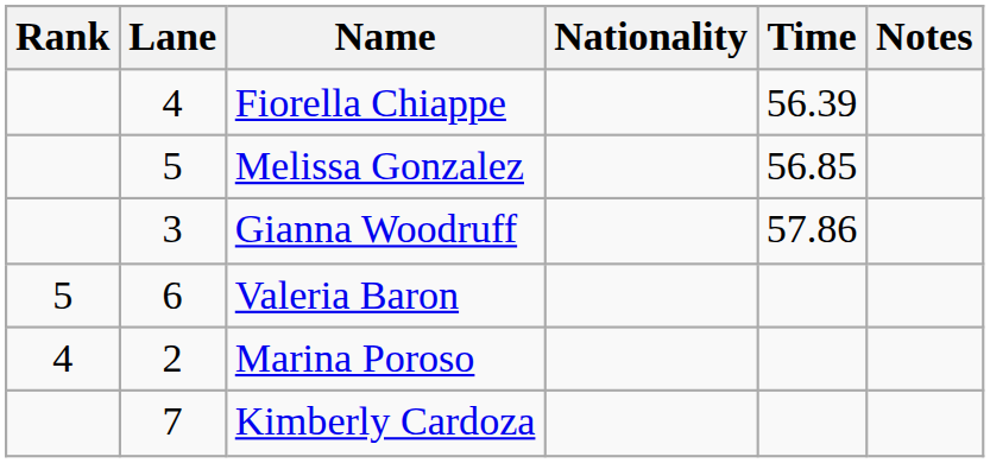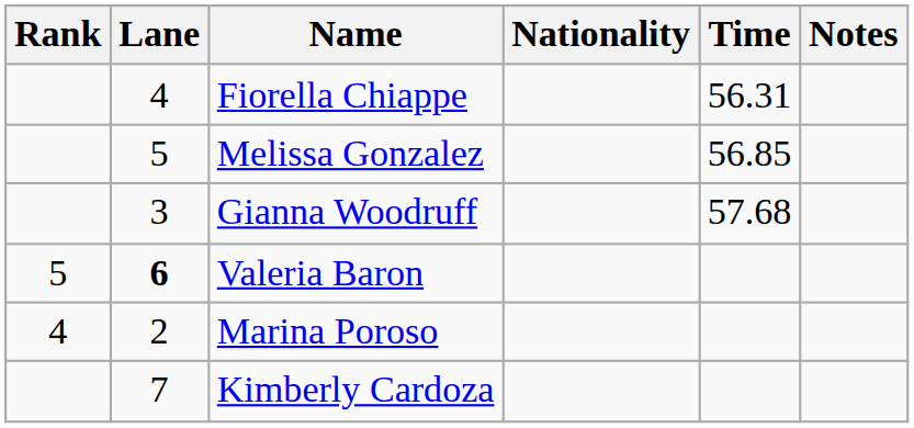Fiorella Chiappe | Time: 56.39 -> 56.31
Gianna Woodruff | Time: 57.86 -> 57.68
Valeria Baron | Lane: normal -> bold
